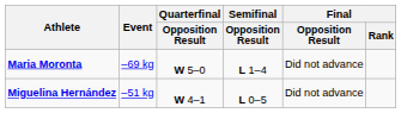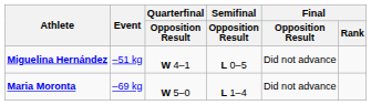rows swapped: Miguelina Hernández <-> Maria Moronta
